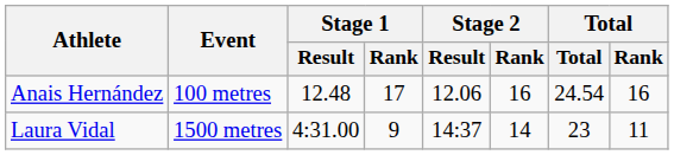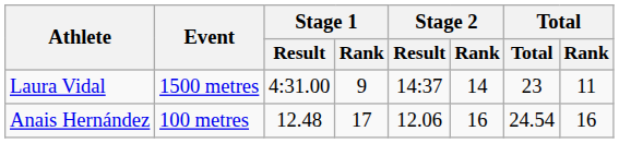rows swapped: Anais Hernández <-> Laura Vidal
